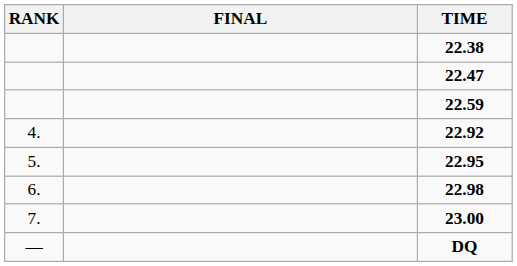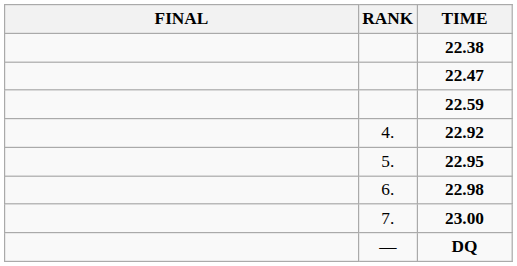columns swapped: RANK <-> FINAL
